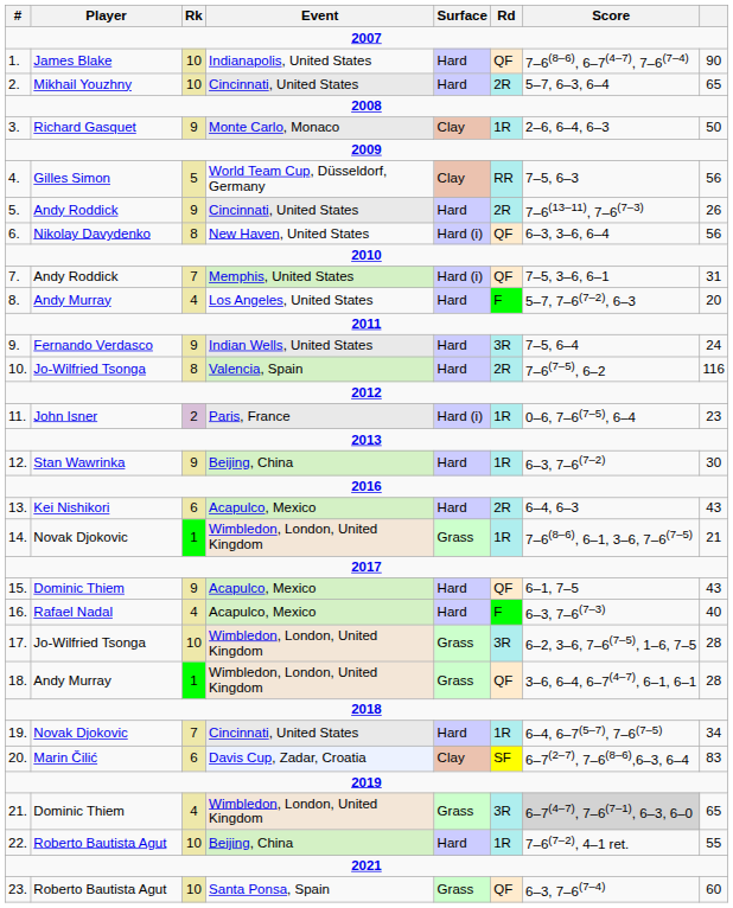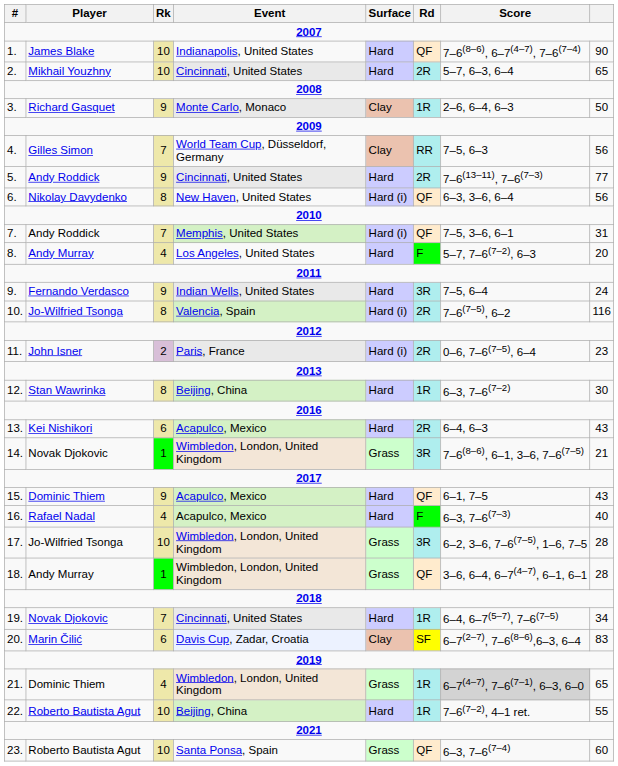4. | Rk: 5 -> 7
5. | column 8: 26 -> 77
10. | Surface: Hard -> Hard (i)
11. | Rd: 1R -> 2R
12. | Rk: 9 -> 8
14. | Rd: 1R -> 3R
21. | Rd: 3R -> 1R
